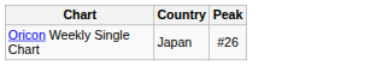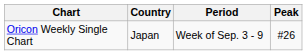+ column: Period | Week of Sep. 3 - 9
